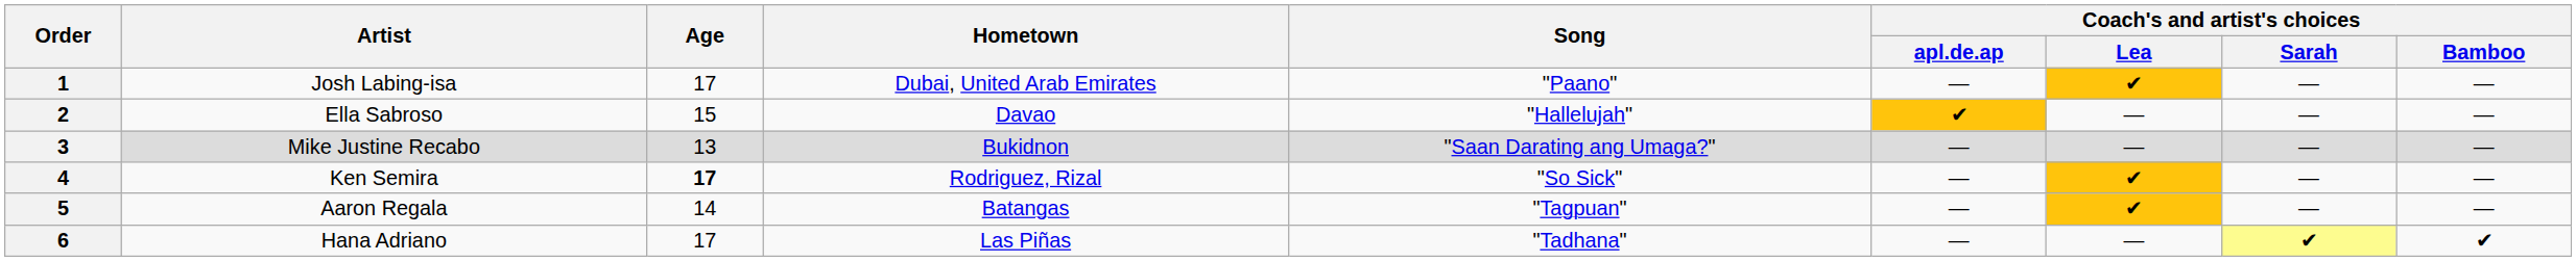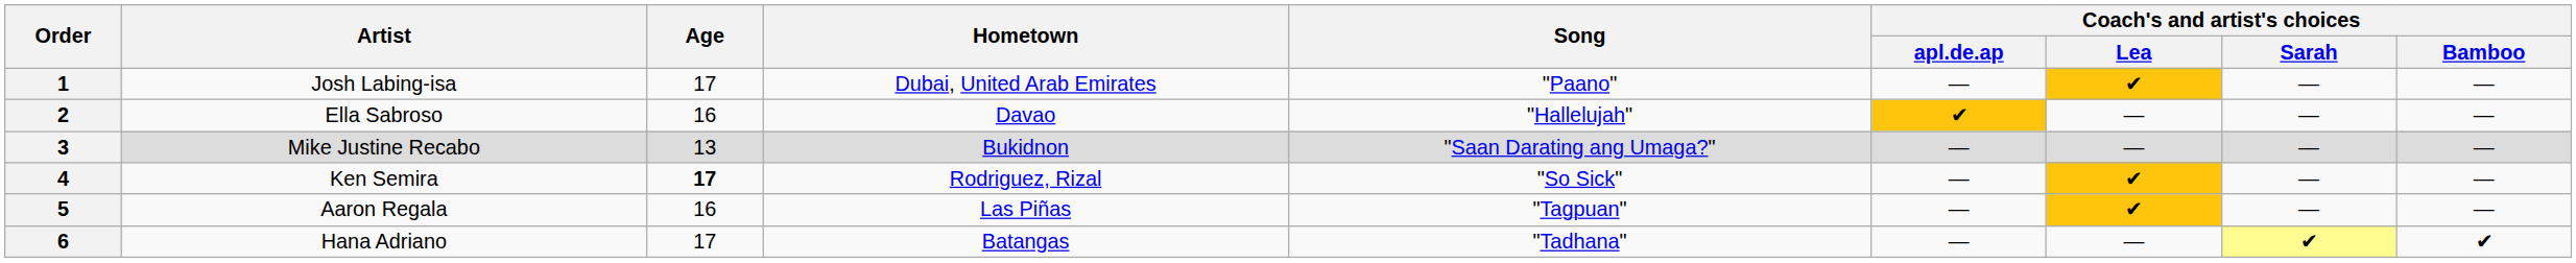2 | Age: 15 -> 16
5 | Age: 14 -> 16
5 | Hometown: Batangas -> Las Piñas
6 | Hometown: Las Piñas -> Batangas
